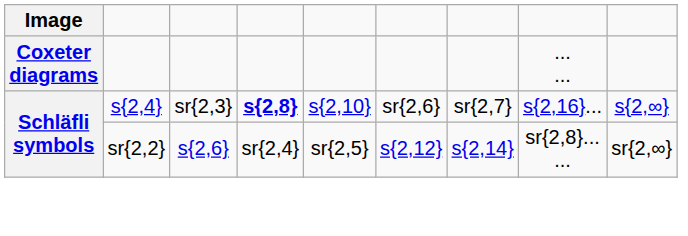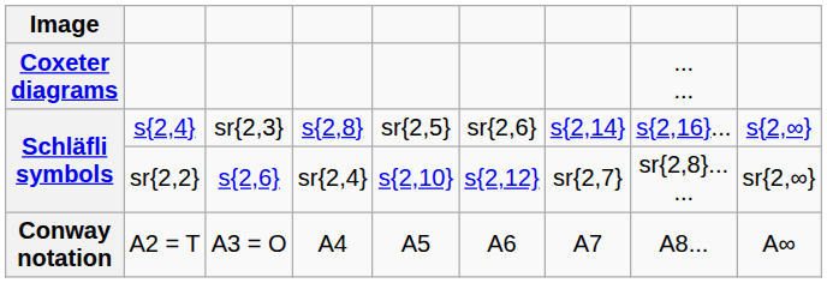s{2,4} | column 4: bold -> normal
s{2,4} | column 5: s{2,10} -> sr{2,5}
s{2,4} | column 7: sr{2,7} -> s{2,14}
sr{2,2} | column 5: sr{2,5} -> s{2,10}
sr{2,2} | column 7: s{2,14} -> sr{2,7}
+ row: Conway notation | A2 = T | A3 = O | A4 | A5 | A6 | A7 | A8... | A∞
